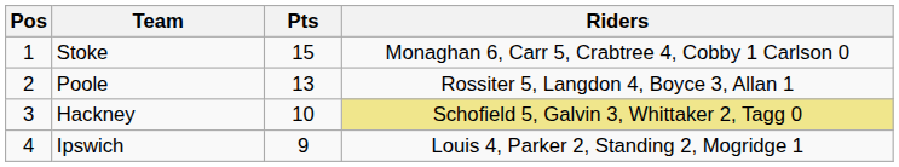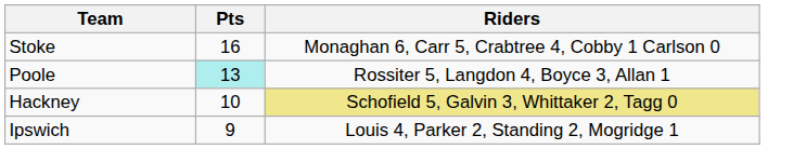- column: Pos | 1 | 2 | 3 | 4
Stoke | Pts: 15 -> 16
Poole | Pts: no background -> paleturquoise background
